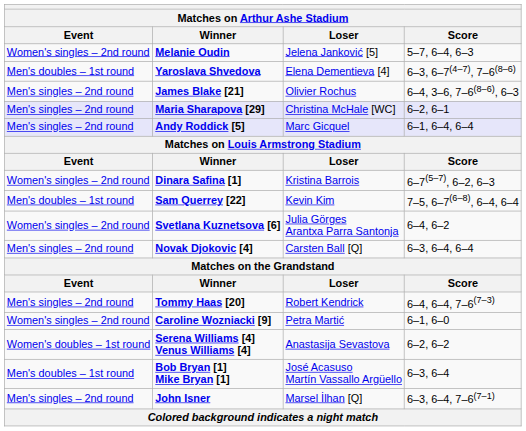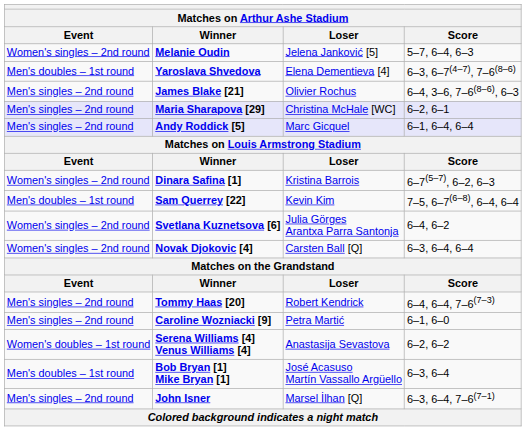Novak Djokovic [4] | Event: Men's singles – 2nd round -> Women's singles – 2nd round
Caroline Wozniacki [9] | Event: Women's singles – 2nd round -> Men's singles – 2nd round
